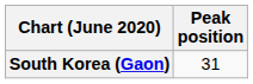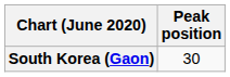South Korea (Gaon) | Peak position: 31 -> 30
